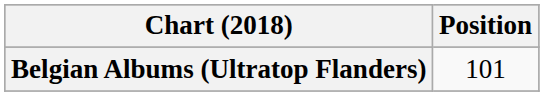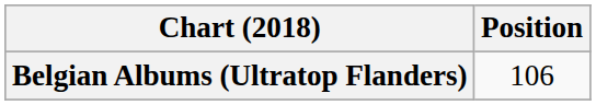Belgian Albums (Ultratop Flanders) | Position: 101 -> 106
